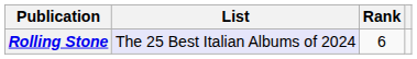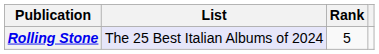Rolling Stone | Rank: 6 -> 5
